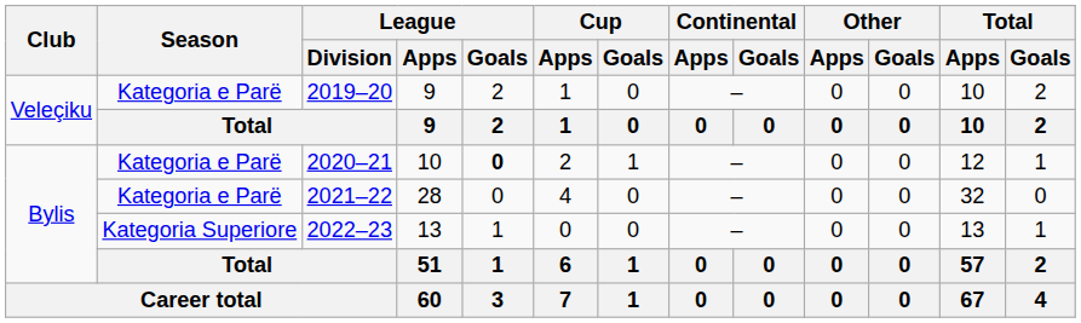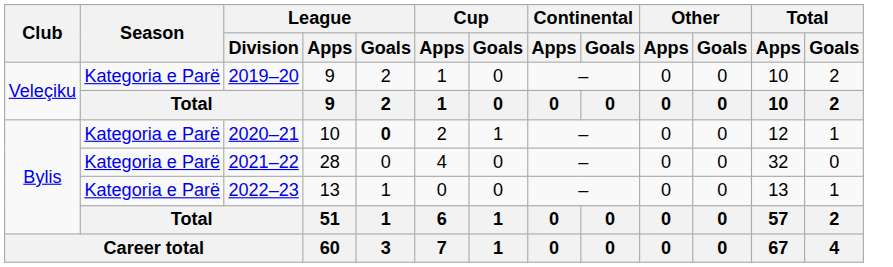2022–23 | Season: Kategoria Superiore -> Kategoria e Parë
